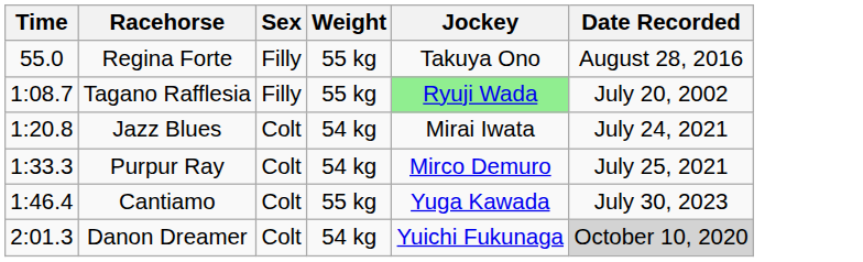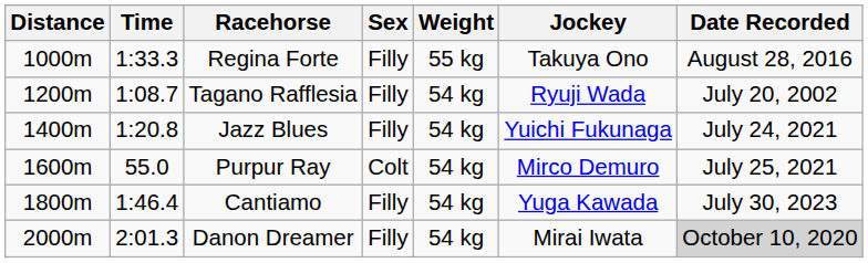+ column: Distance | 1000m | 1200m | 1400m | 1600m | 1800m | 2000m
Regina Forte | Time: 55.0 -> 1:33.3
Tagano Rafflesia | Weight: 55 kg -> 54 kg
Tagano Rafflesia | Jockey: lightgreen background -> no background
Jazz Blues | Sex: Colt -> Filly
Jazz Blues | Jockey: Mirai Iwata -> Yuichi Fukunaga
Purpur Ray | Time: 1:33.3 -> 55.0
Cantiamo | Sex: Colt -> Filly
Cantiamo | Weight: 55 kg -> 54 kg
Danon Dreamer | Sex: Colt -> Filly
Danon Dreamer | Jockey: Yuichi Fukunaga -> Mirai Iwata
